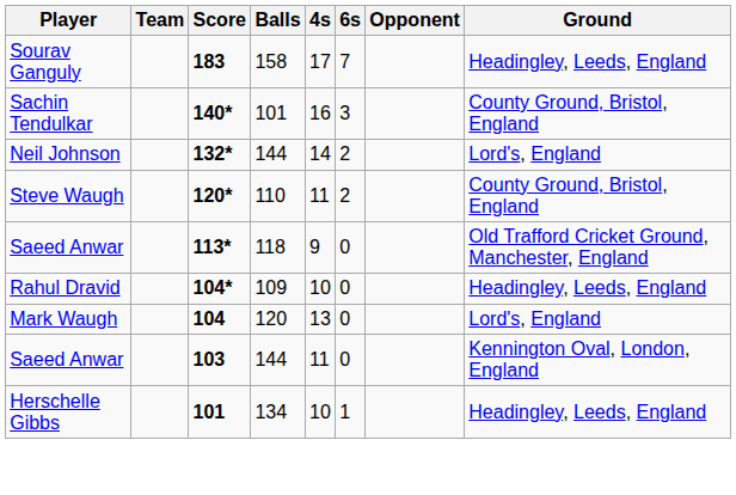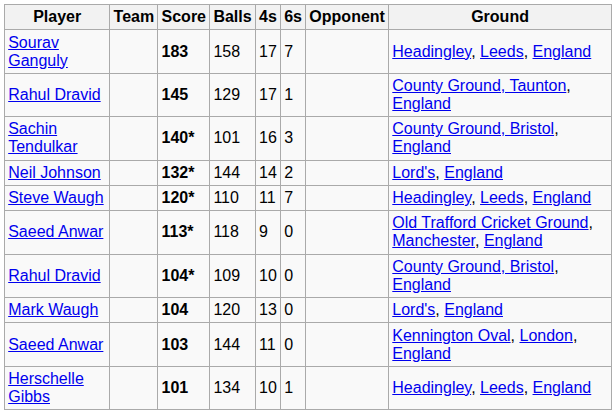+ row: Rahul Dravid | 145 | 129 | 17 | 1 | County Ground, Taunton, England
120* | 6s: 2 -> 7
120* | Ground: County Ground, Bristol, England -> Headingley, Leeds, England
104* | Ground: Headingley, Leeds, England -> County Ground, Bristol, England
